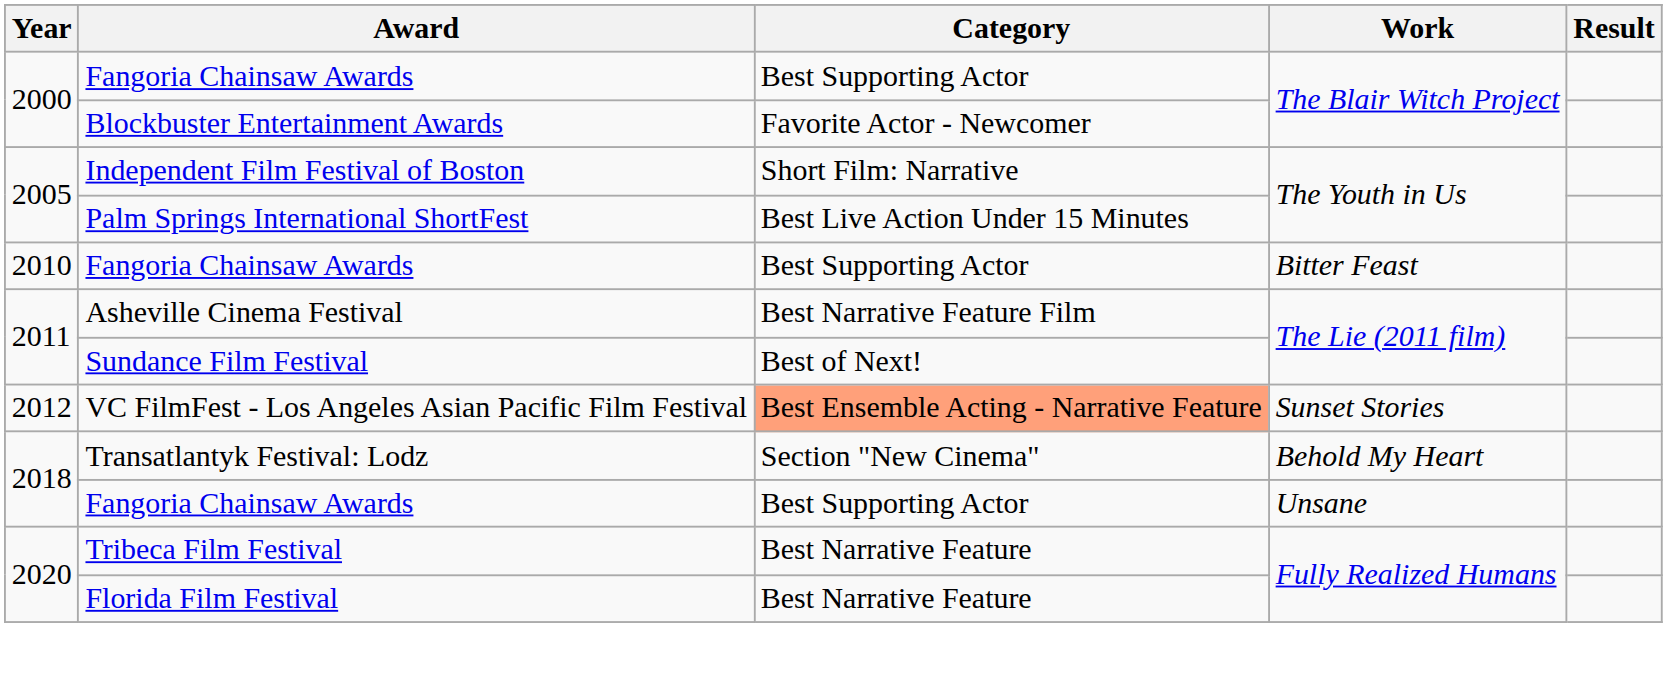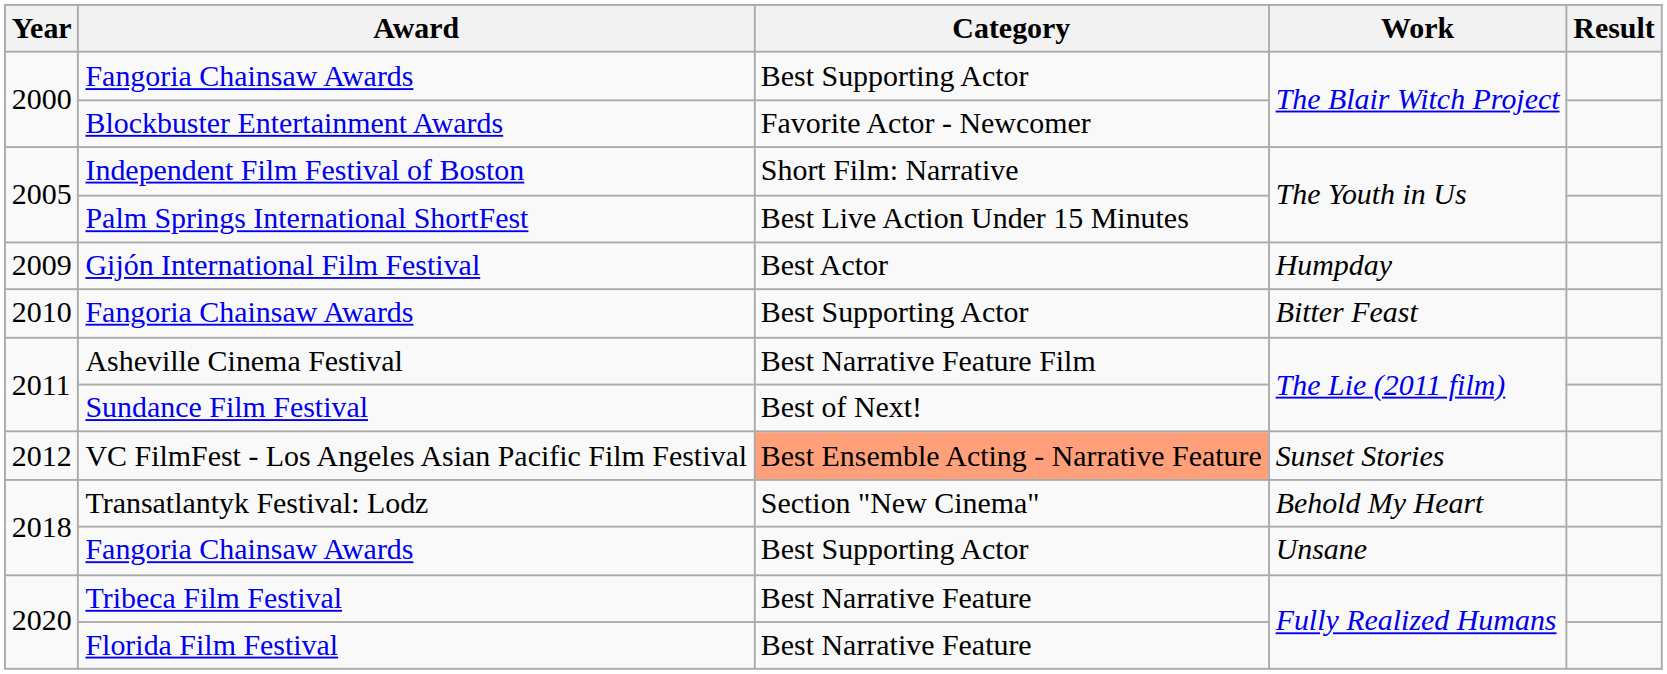+ row: 2009 | Gijón International Film Festival | Best Actor | Humpday
